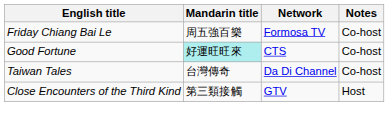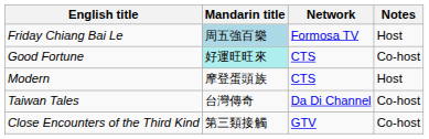Friday Chiang Bai Le | Mandarin title: no background -> lightblue background
Friday Chiang Bai Le | Notes: Co-host -> Host
+ row: Modern | 摩登蛋頭族 | CTS | Host
Close Encounters of the Third Kind | Notes: Host -> Co-host
